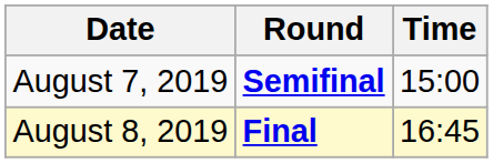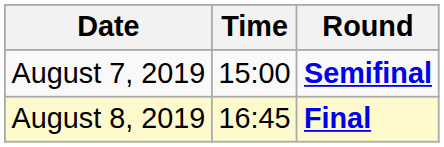columns swapped: Time <-> Round
